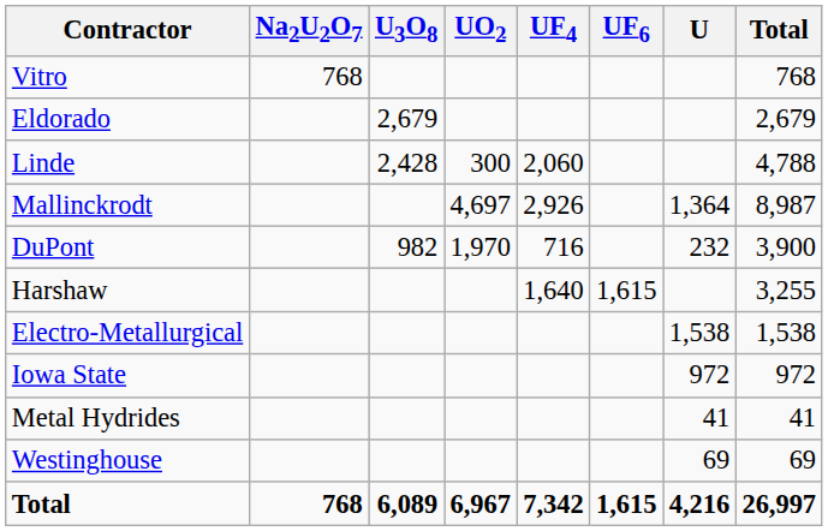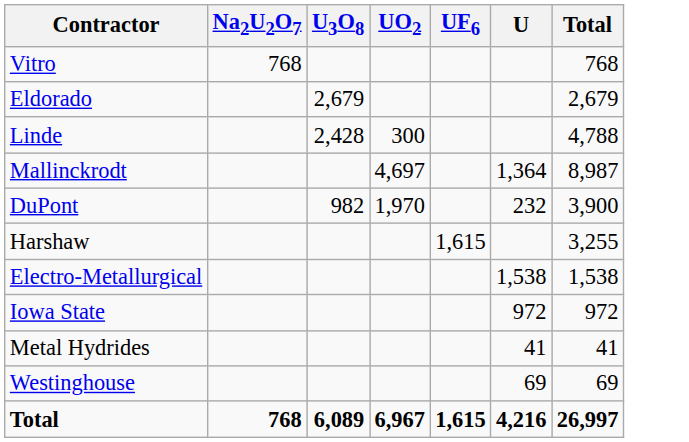- column: UF4 | 2,060 | 2,926 | 716 | 1,640 | 7,342
